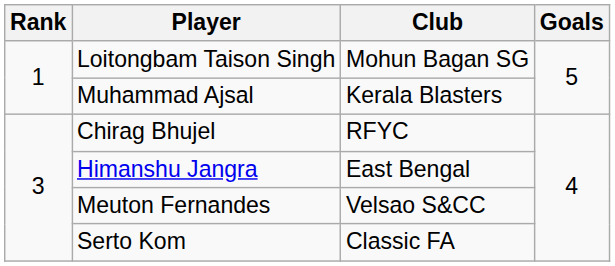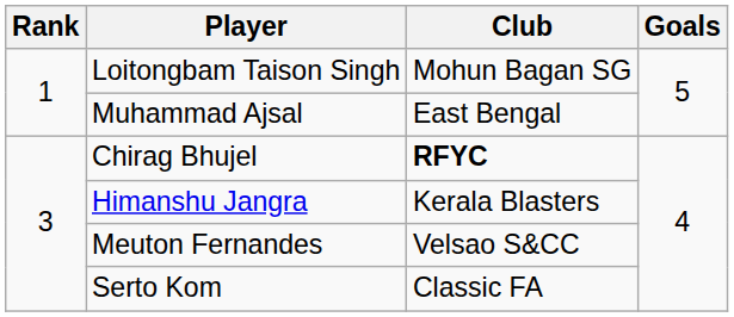Muhammad Ajsal | Club: Kerala Blasters -> East Bengal
Chirag Bhujel | Club: normal -> bold
Himanshu Jangra | Club: East Bengal -> Kerala Blasters
